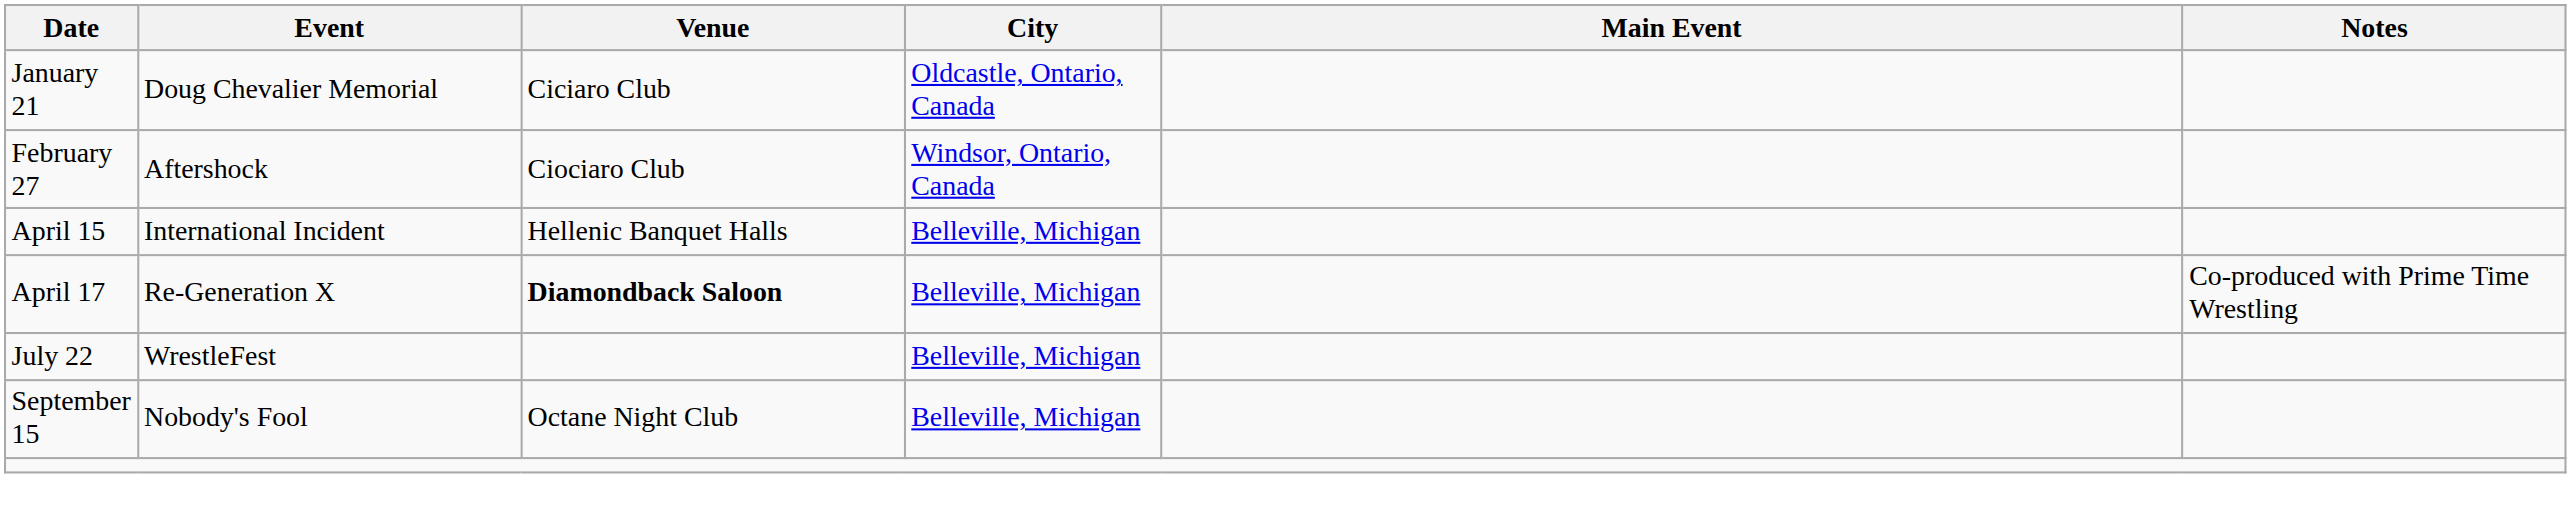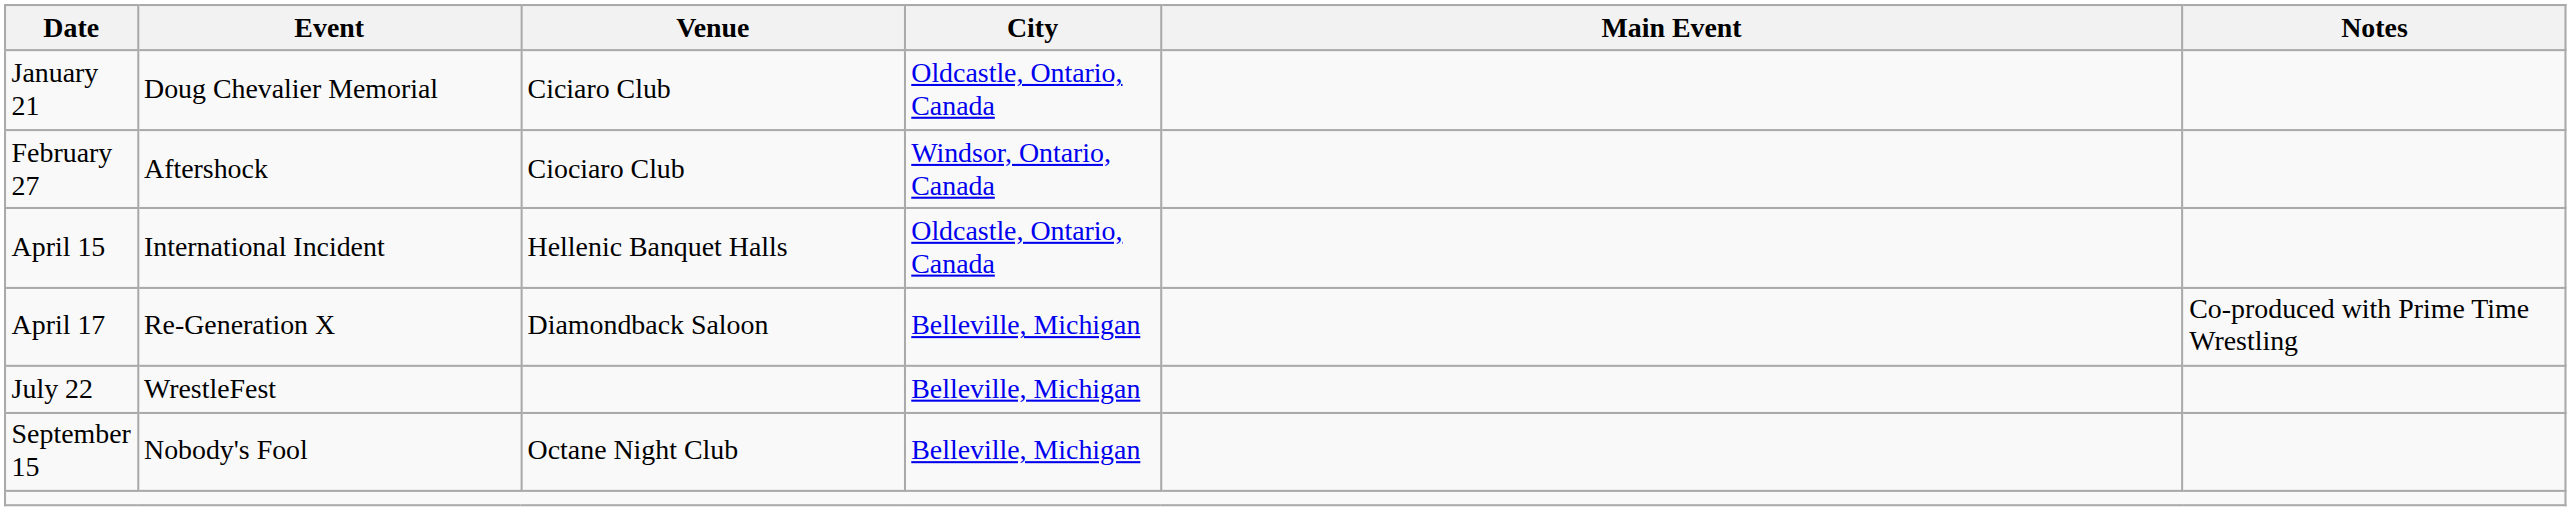April 15 | City: Belleville, Michigan -> Oldcastle, Ontario, Canada
April 17 | Venue: bold -> normal
